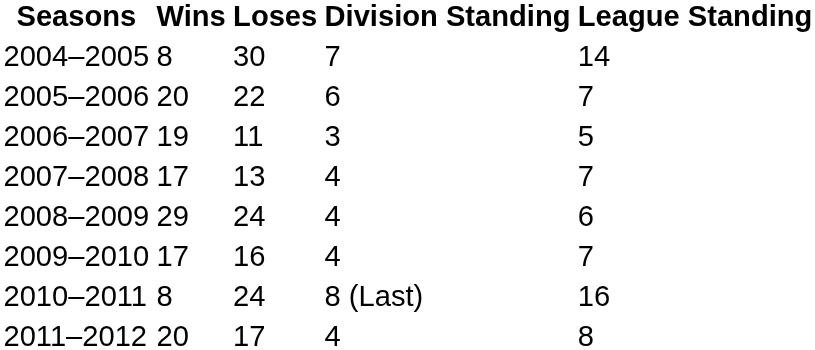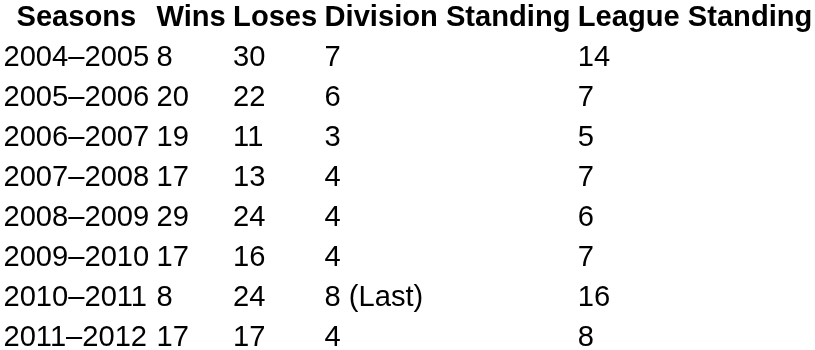2011–2012 | Wins: 20 -> 17
